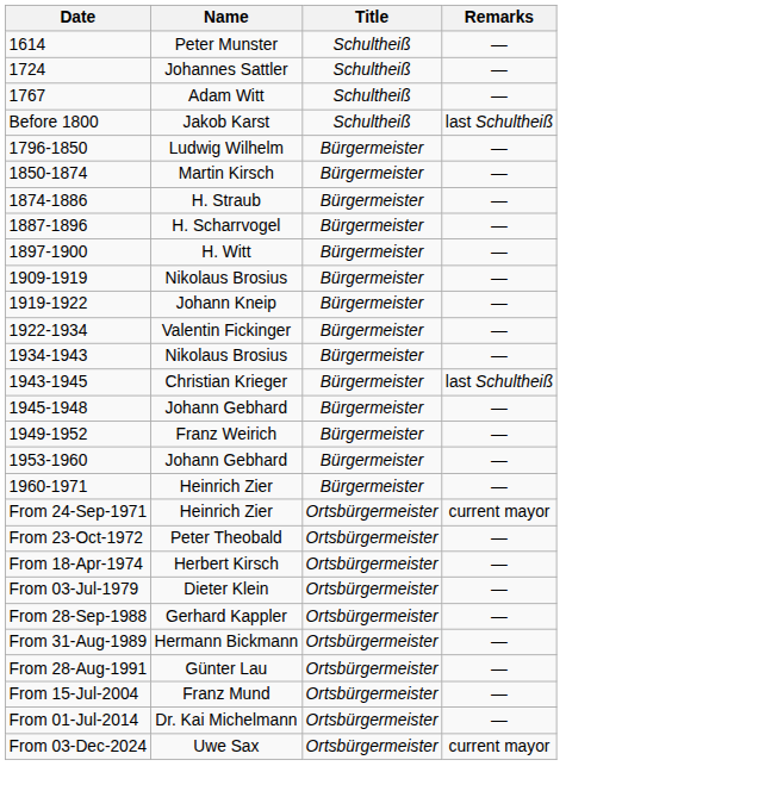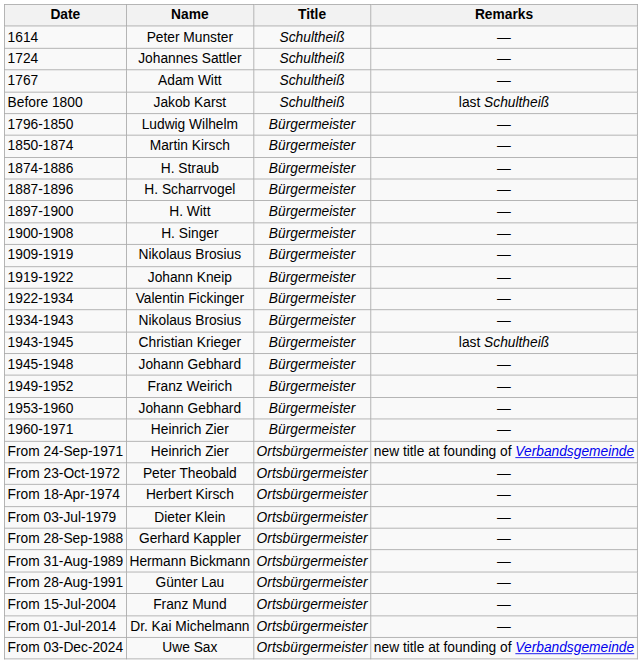+ row: 1900-1908 | H. Singer | Bürgermeister | —
From 24-Sep-1971 | Remarks: current mayor -> new title at founding of Verbandsgemeinde
From 03-Dec-2024 | Remarks: current mayor -> new title at founding of Verbandsgemeinde
